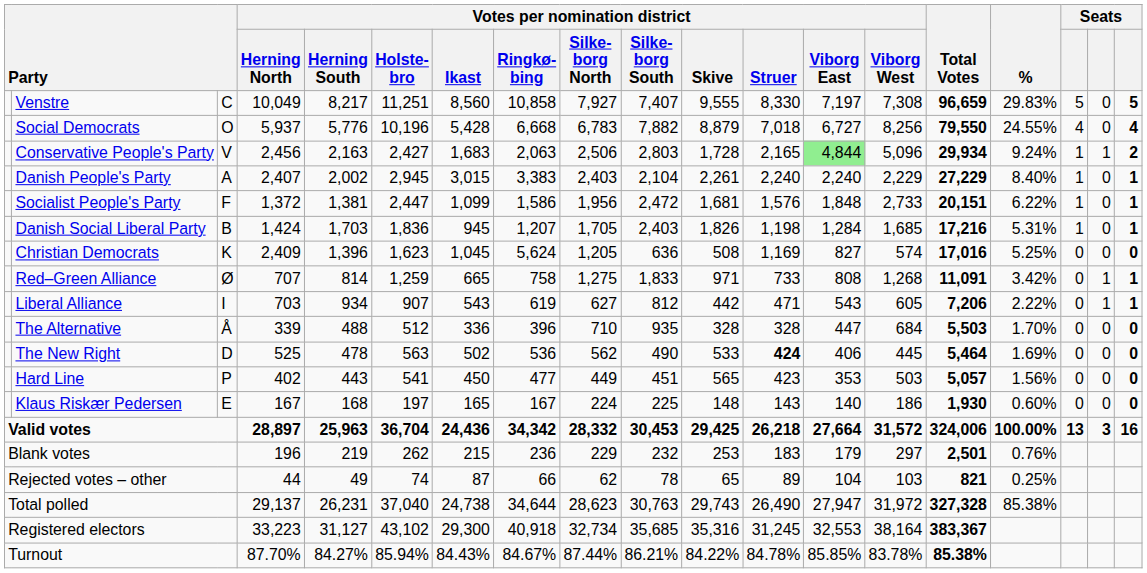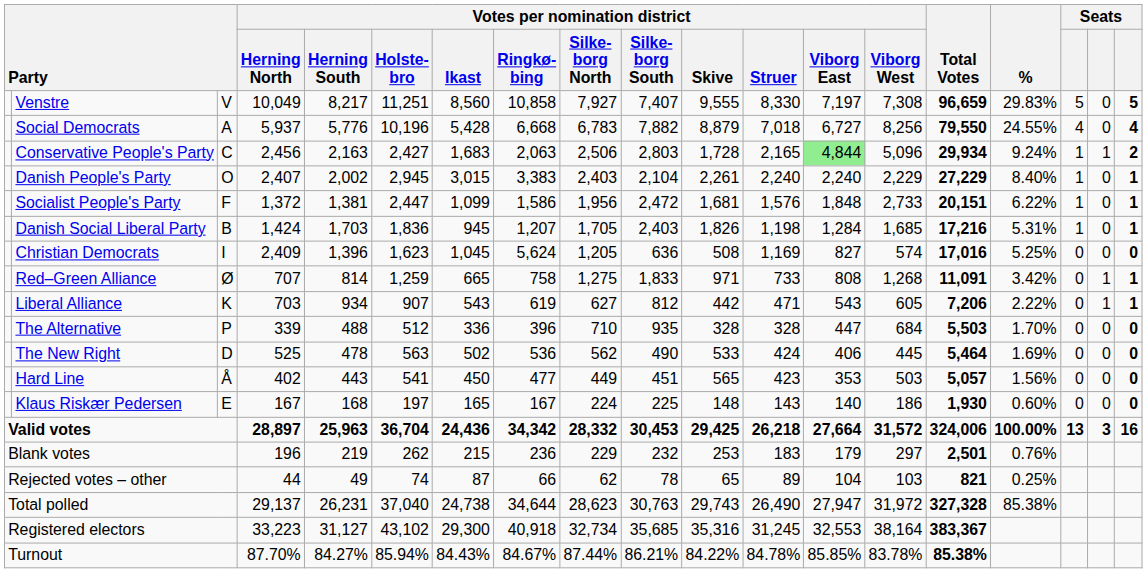Venstre | column 3: C -> V
Social Democrats | column 3: O -> A
Conservative People's Party | column 3: V -> C
Danish People's Party | column 3: A -> O
Christian Democrats | column 3: K -> I
Liberal Alliance | column 3: I -> K
The Alternative | column 3: Å -> P
The New Right | Votes per nomination district / Struer: bold -> normal
Hard Line | column 3: P -> Å
